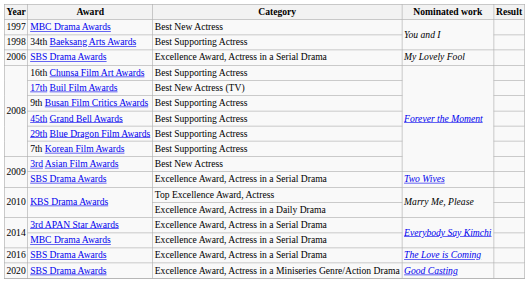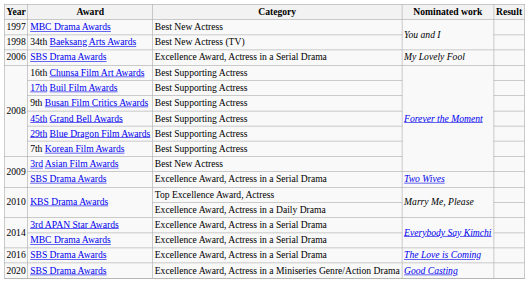34th Baeksang Arts Awards | Category: Best Supporting Actress -> Best New Actress (TV)
17th Buil Film Awards | Category: Best New Actress (TV) -> Best Supporting Actress
